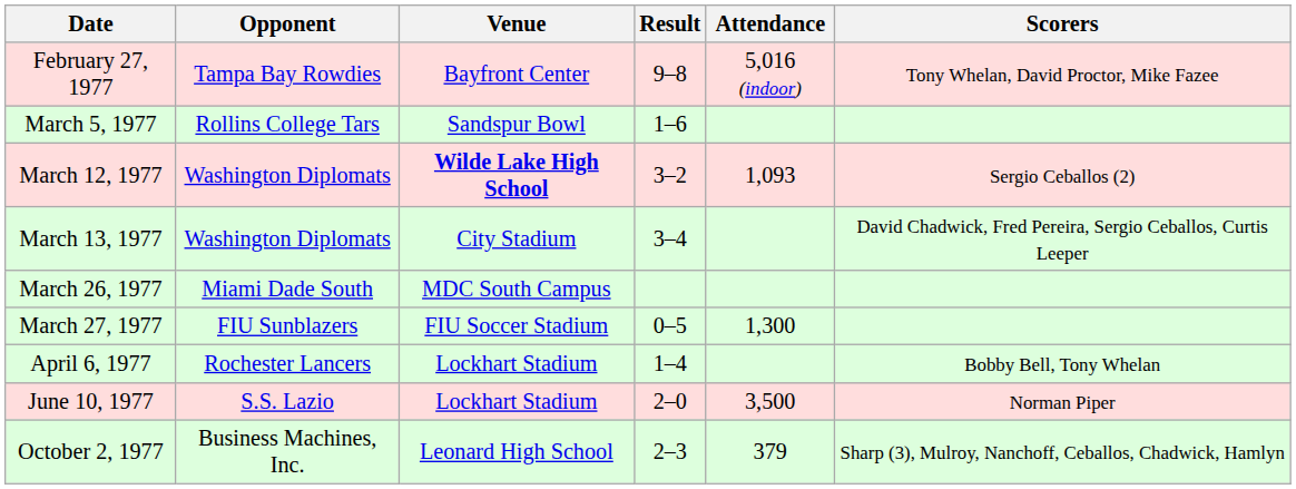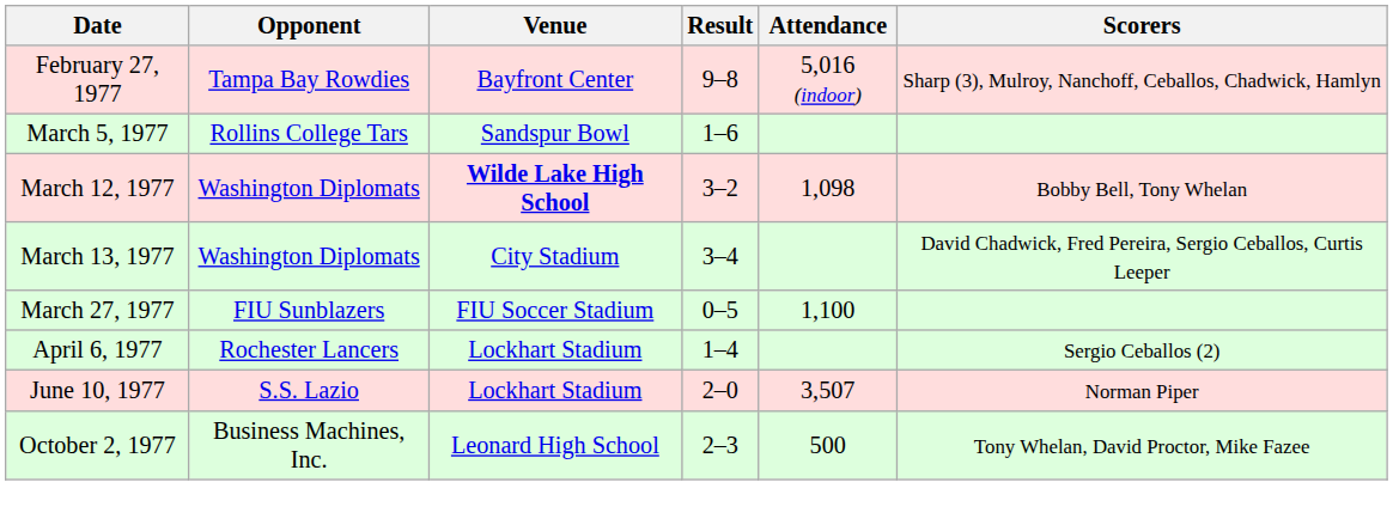February 27, 1977 | Scorers: Tony Whelan, David Proctor, Mike Fazee -> Sharp (3), Mulroy, Nanchoff, Ceballos, Chadwick, Hamlyn
March 12, 1977 | Attendance: 1,093 -> 1,098
March 12, 1977 | Scorers: Sergio Ceballos (2) -> Bobby Bell, Tony Whelan
- row: March 26, 1977 | Miami Dade South | MDC South Campus
March 27, 1977 | Attendance: 1,300 -> 1,100
April 6, 1977 | Scorers: Bobby Bell, Tony Whelan -> Sergio Ceballos (2)
June 10, 1977 | Attendance: 3,500 -> 3,507
October 2, 1977 | Attendance: 379 -> 500
October 2, 1977 | Scorers: Sharp (3), Mulroy, Nanchoff, Ceballos, Chadwick, Hamlyn -> Tony Whelan, David Proctor, Mike Fazee
